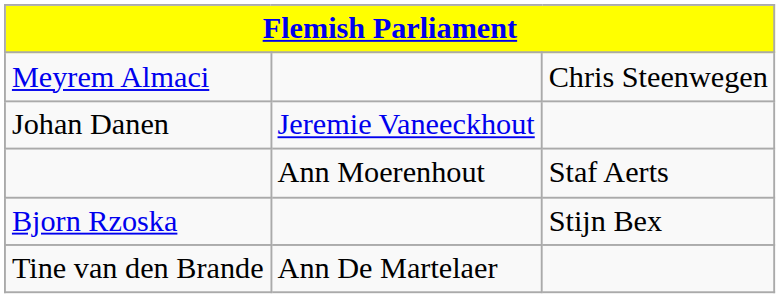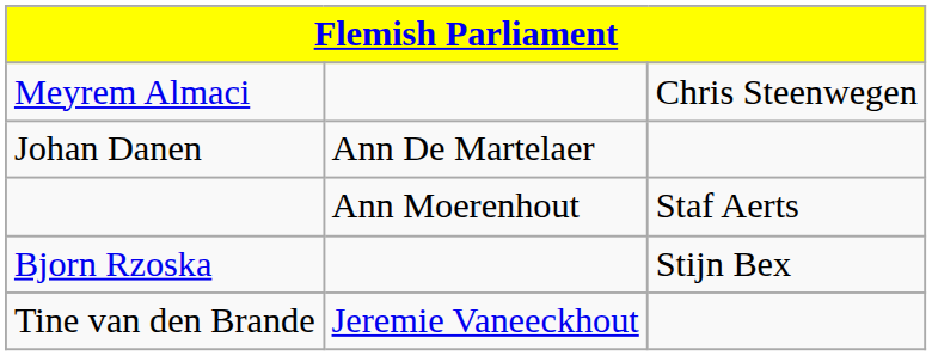Johan Danen | column 2: Jeremie Vaneeckhout -> Ann De Martelaer
Tine van den Brande | column 2: Ann De Martelaer -> Jeremie Vaneeckhout
